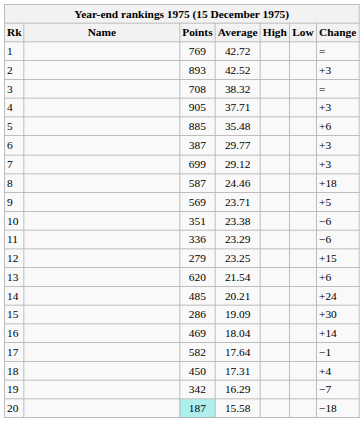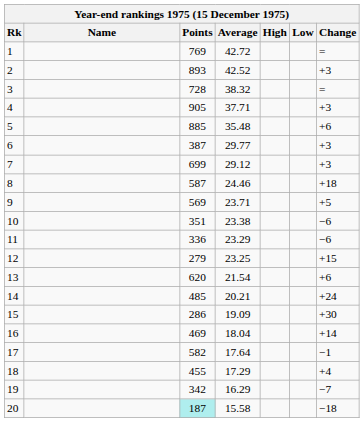3 | Points: 708 -> 728
18 | Points: 450 -> 455
18 | Average: 17.31 -> 17.29
